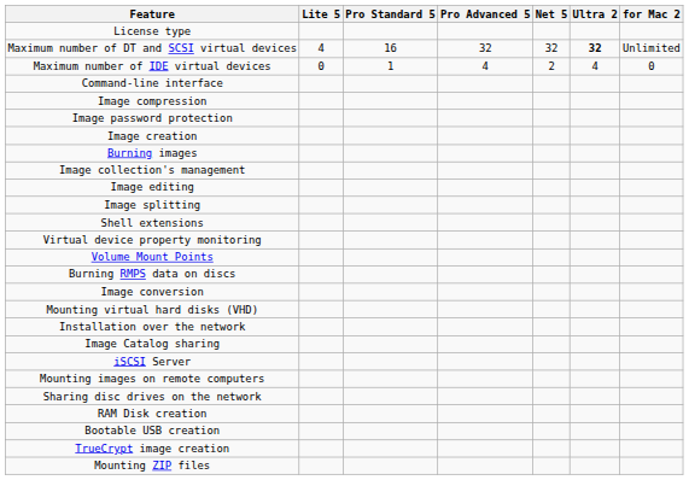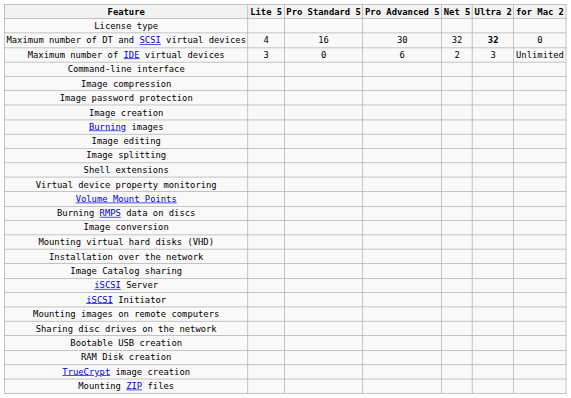Maximum number of DT and SCSI virtual devices | Pro Advanced 5: 32 -> 30
Maximum number of DT and SCSI virtual devices | for Mac 2: Unlimited -> 0
Maximum number of IDE virtual devices | Lite 5: 0 -> 3
Maximum number of IDE virtual devices | Pro Standard 5: 1 -> 0
Maximum number of IDE virtual devices | Pro Advanced 5: 4 -> 6
Maximum number of IDE virtual devices | Ultra 2: 4 -> 3
Maximum number of IDE virtual devices | for Mac 2: 0 -> Unlimited
- row: Image collection's management
+ row: iSCSI Initiator
rows swapped: Bootable USB creation <-> RAM Disk creation
